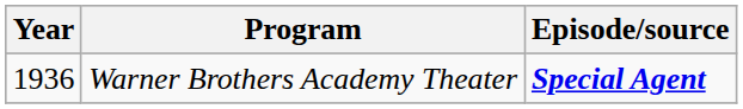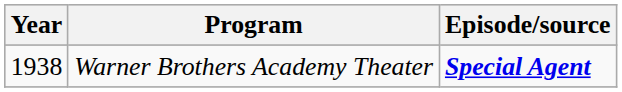Warner Brothers Academy Theater | Year: 1936 -> 1938
